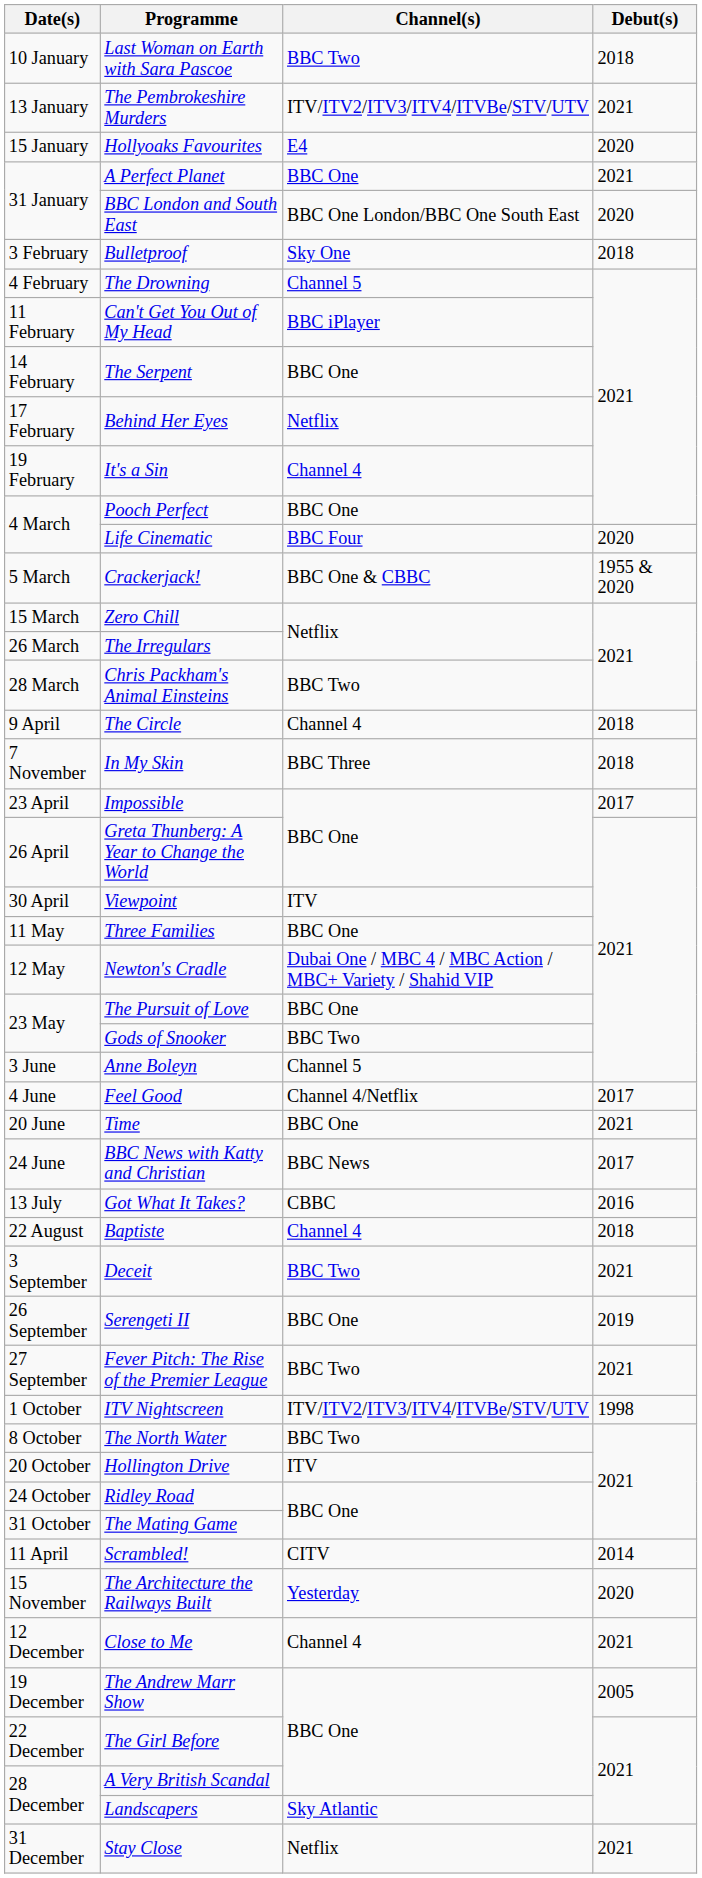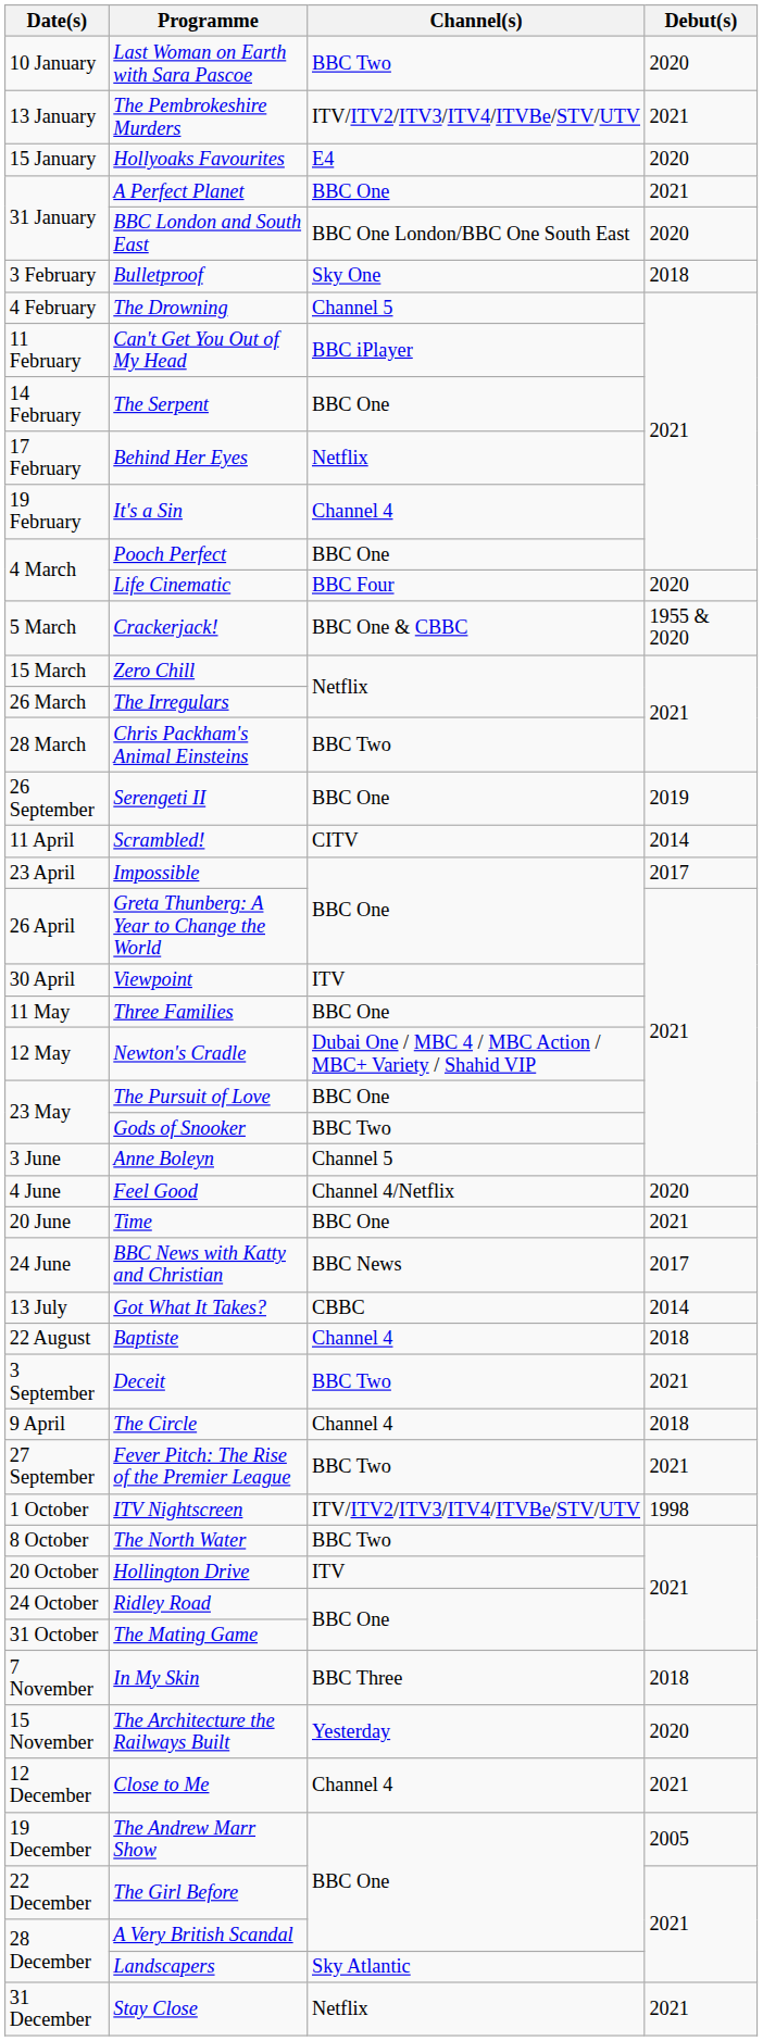Last Woman on Earth with Sara Pascoe | Debut(s): 2018 -> 2020
rows swapped: The Circle <-> Serengeti II
rows swapped: Scrambled! <-> In My Skin
Feel Good | Debut(s): 2017 -> 2020
Got What It Takes? | Debut(s): 2016 -> 2014
